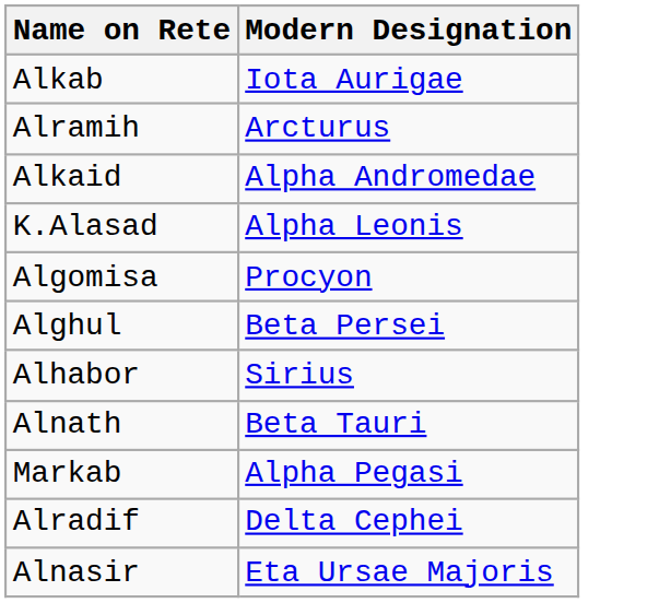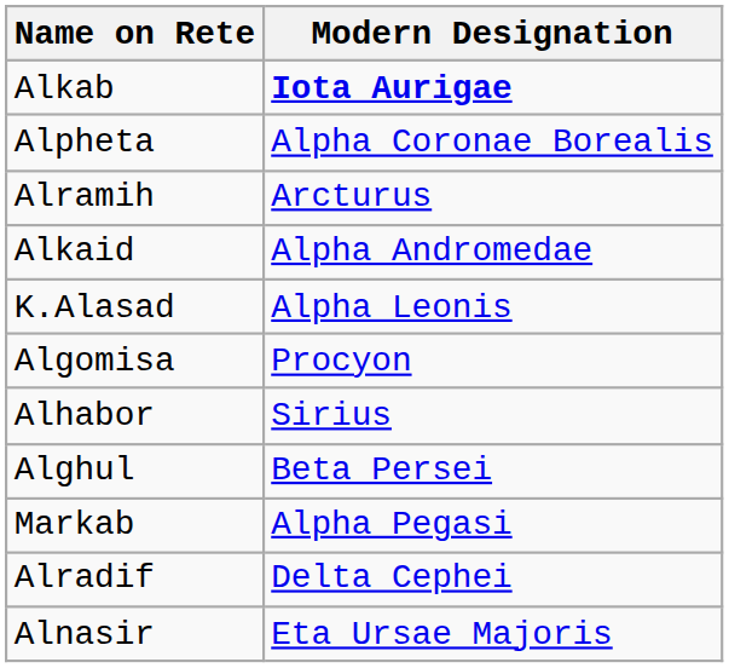Alkab | Modern Designation: normal -> bold
+ row: Alpheta | Alpha Coronae Borealis
rows swapped: Alhabor <-> Alghul
- row: Alnath | Beta Tauri
